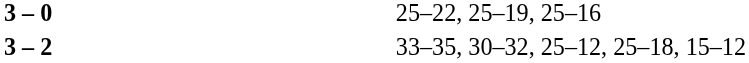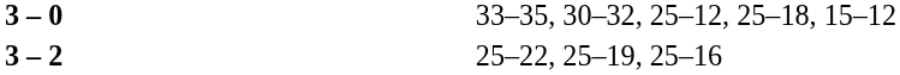3 – 0 | column 4: 25–22, 25–19, 25–16 -> 33–35, 30–32, 25–12, 25–18, 15–12
3 – 2 | column 4: 33–35, 30–32, 25–12, 25–18, 15–12 -> 25–22, 25–19, 25–16
